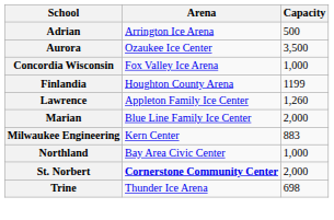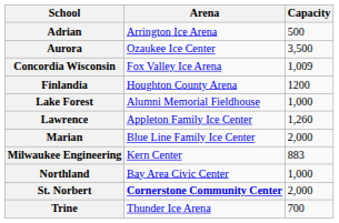Concordia Wisconsin | Capacity: 1,000 -> 1,009
Finlandia | Capacity: 1199 -> 1200
+ row: Lake Forest | Alumni Memorial Fieldhouse | 1,000
Trine | Capacity: 698 -> 700
